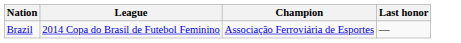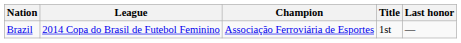+ column: Title | 1st
